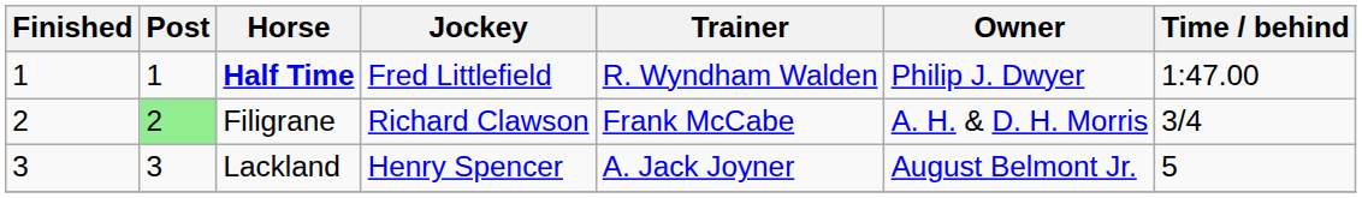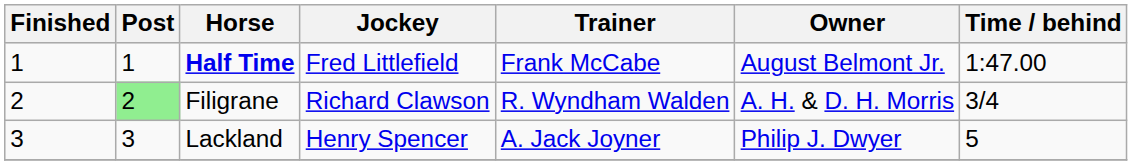Half Time | Trainer: R. Wyndham Walden -> Frank McCabe
Half Time | Owner: Philip J. Dwyer -> August Belmont Jr.
Filigrane | Trainer: Frank McCabe -> R. Wyndham Walden
Lackland | Owner: August Belmont Jr. -> Philip J. Dwyer
